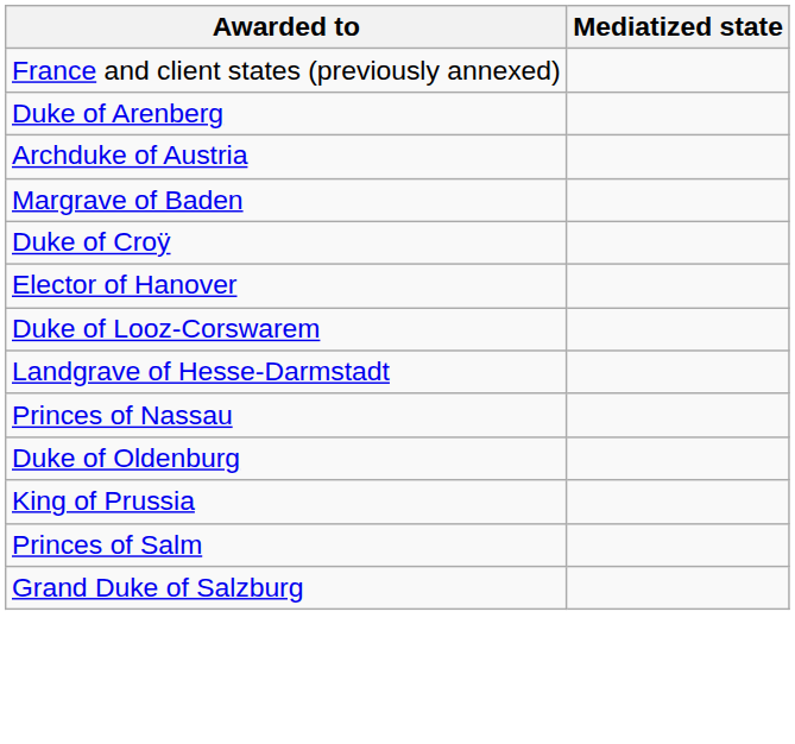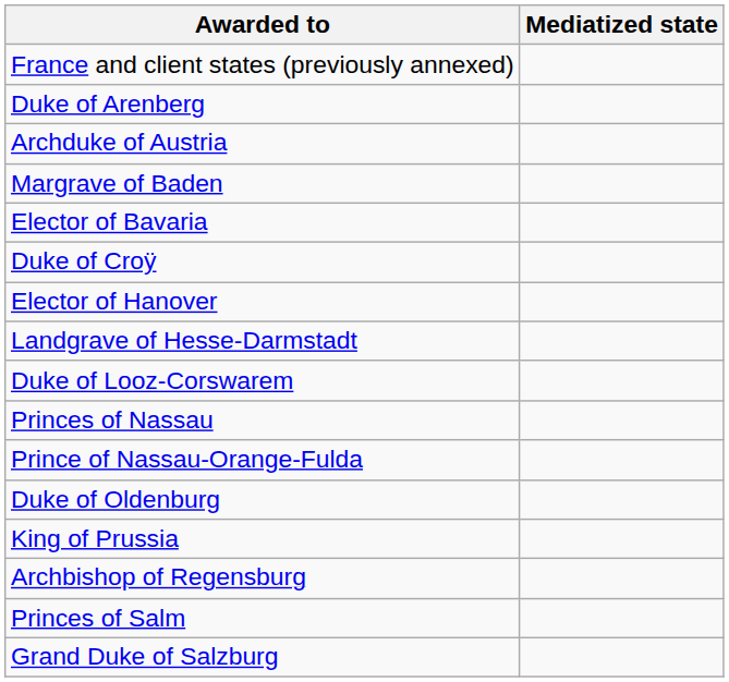+ row: Elector of Bavaria
rows swapped: Landgrave of Hesse-Darmstadt <-> Duke of Looz-Corswarem
+ row: Prince of Nassau-Orange-Fulda
+ row: Archbishop of Regensburg
